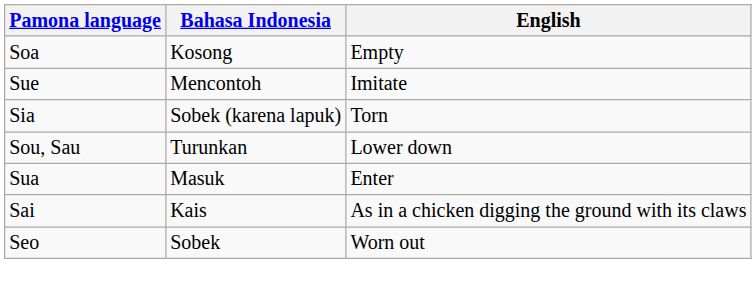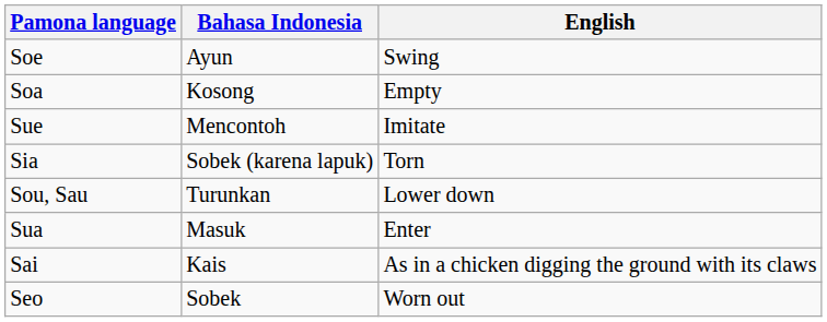+ row: Soe | Ayun | Swing
